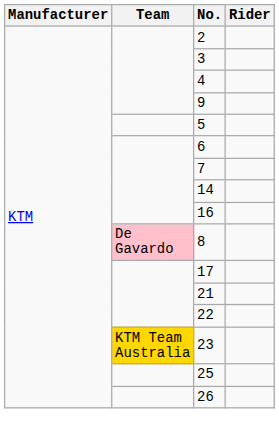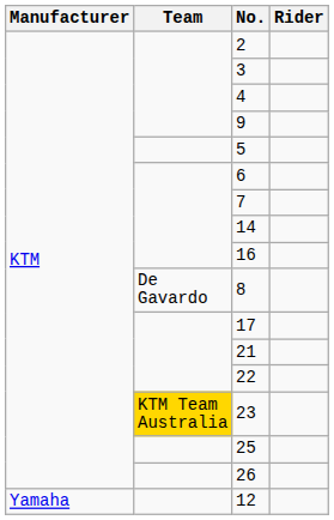8 | Team: pink background -> no background
+ row: Yamaha | 12
